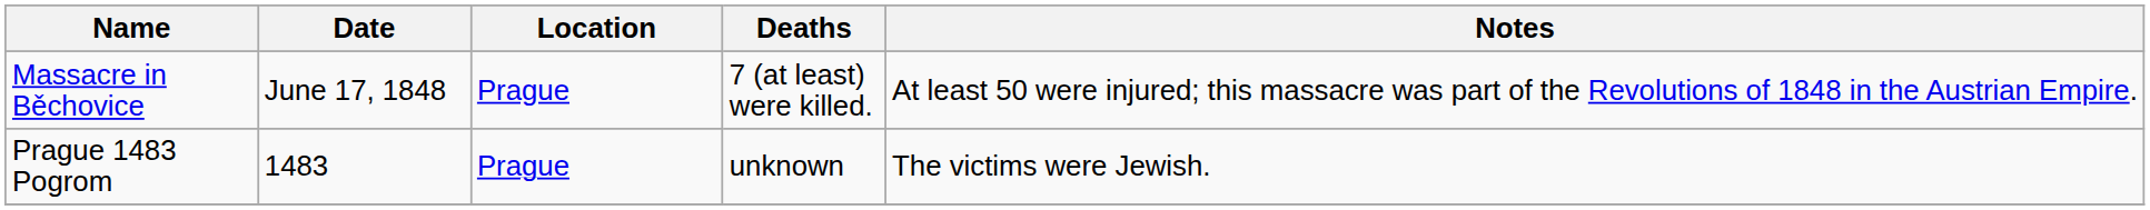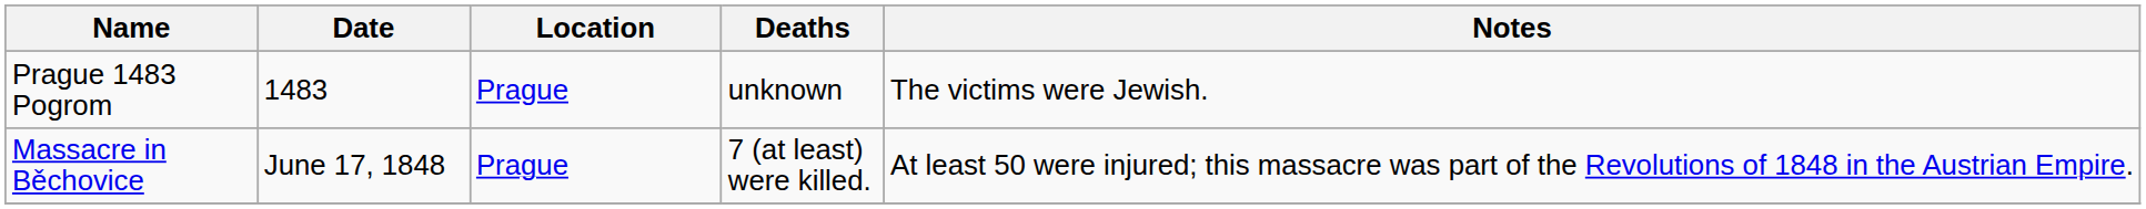rows swapped: Prague 1483 Pogrom <-> Massacre in Běchovice
